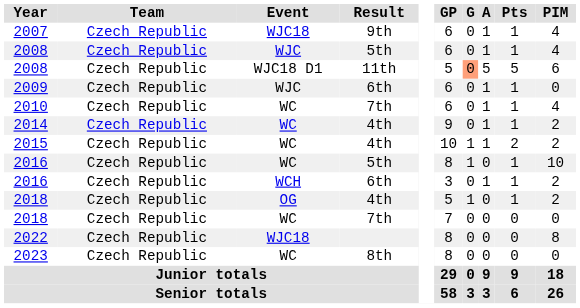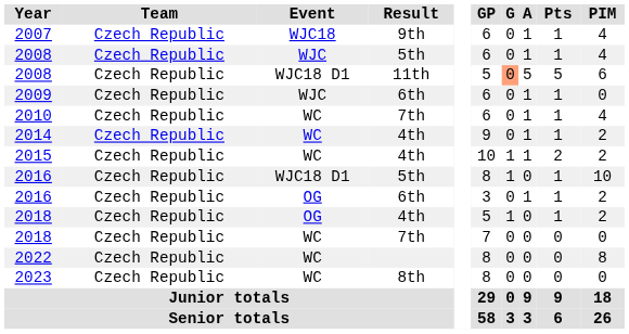2016 / 5th | Event: WC -> WJC18 D1
2016 / 6th | Event: WCH -> OG
2022 | Event: WJC18 -> WC
